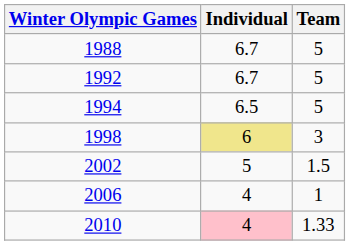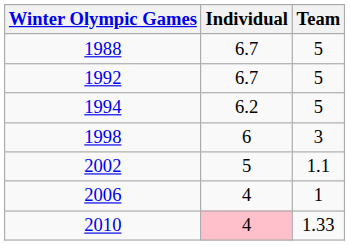1994 | Individual: 6.5 -> 6.2
1998 | Individual: khaki background -> no background
2002 | Team: 1.5 -> 1.1
